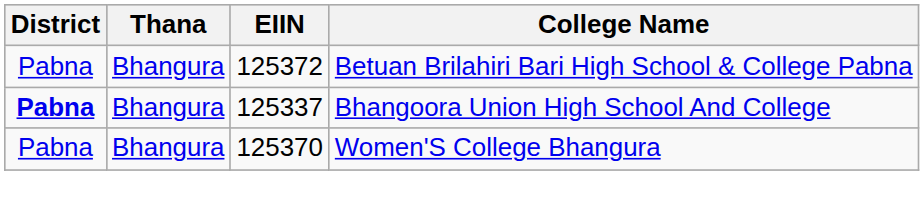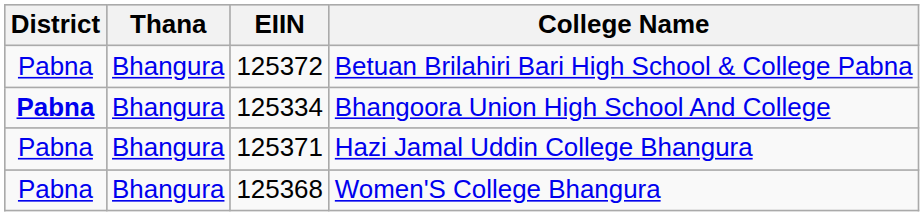Bhangoora Union High School And College | EIIN: 125337 -> 125334
+ row: Pabna | Bhangura | 125371 | Hazi Jamal Uddin College Bhangura
Women'S College Bhangura | EIIN: 125370 -> 125368
